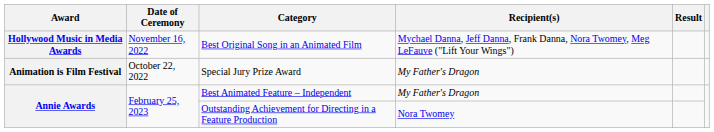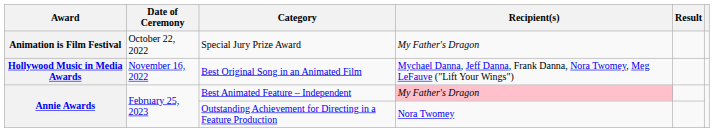rows swapped: Special Jury Prize Award <-> Best Original Song in an Animated Film
Best Animated Feature – Independent | Recipient(s): no background -> pink background
